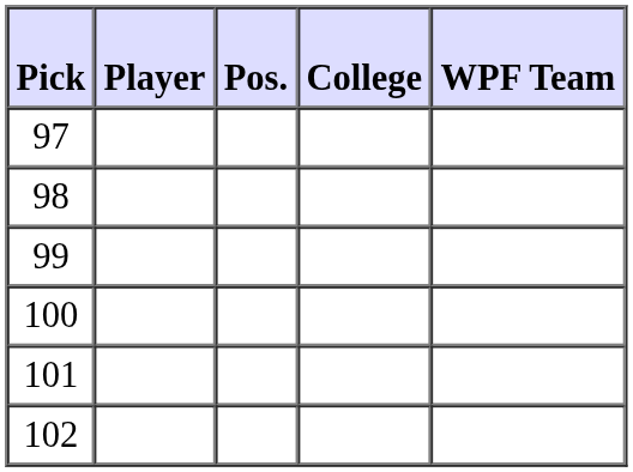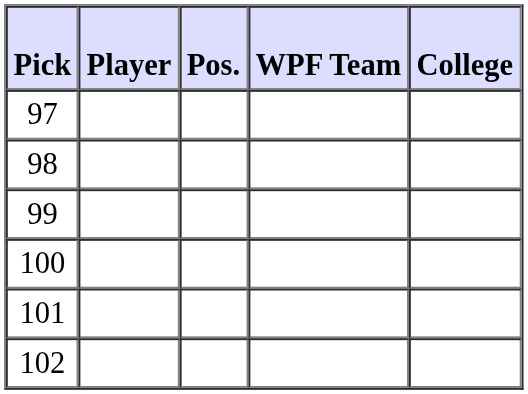columns swapped: WPF Team <-> College
